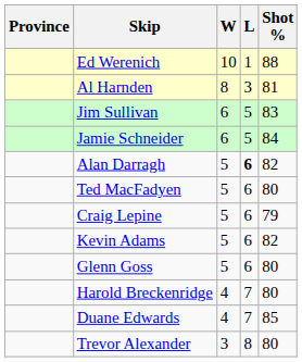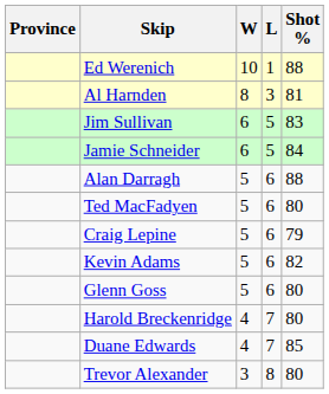Alan Darragh | L: bold -> normal
Alan Darragh | Shot %: 82 -> 88
